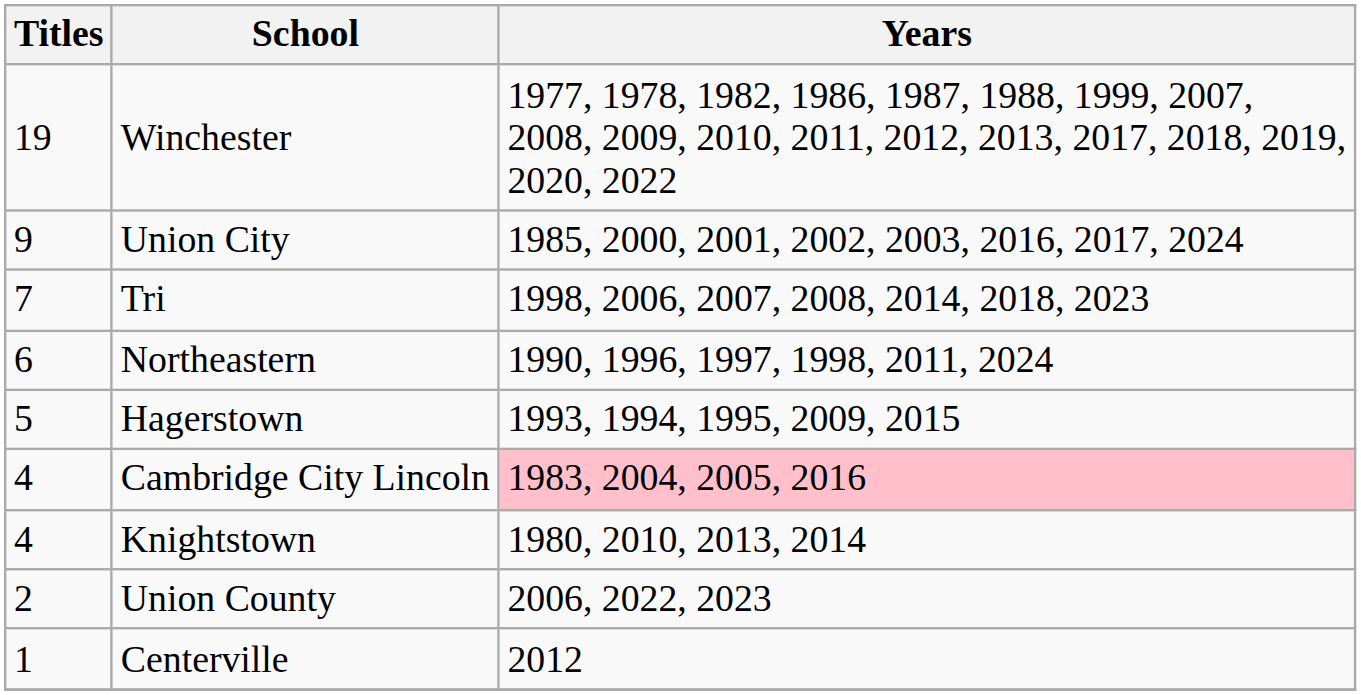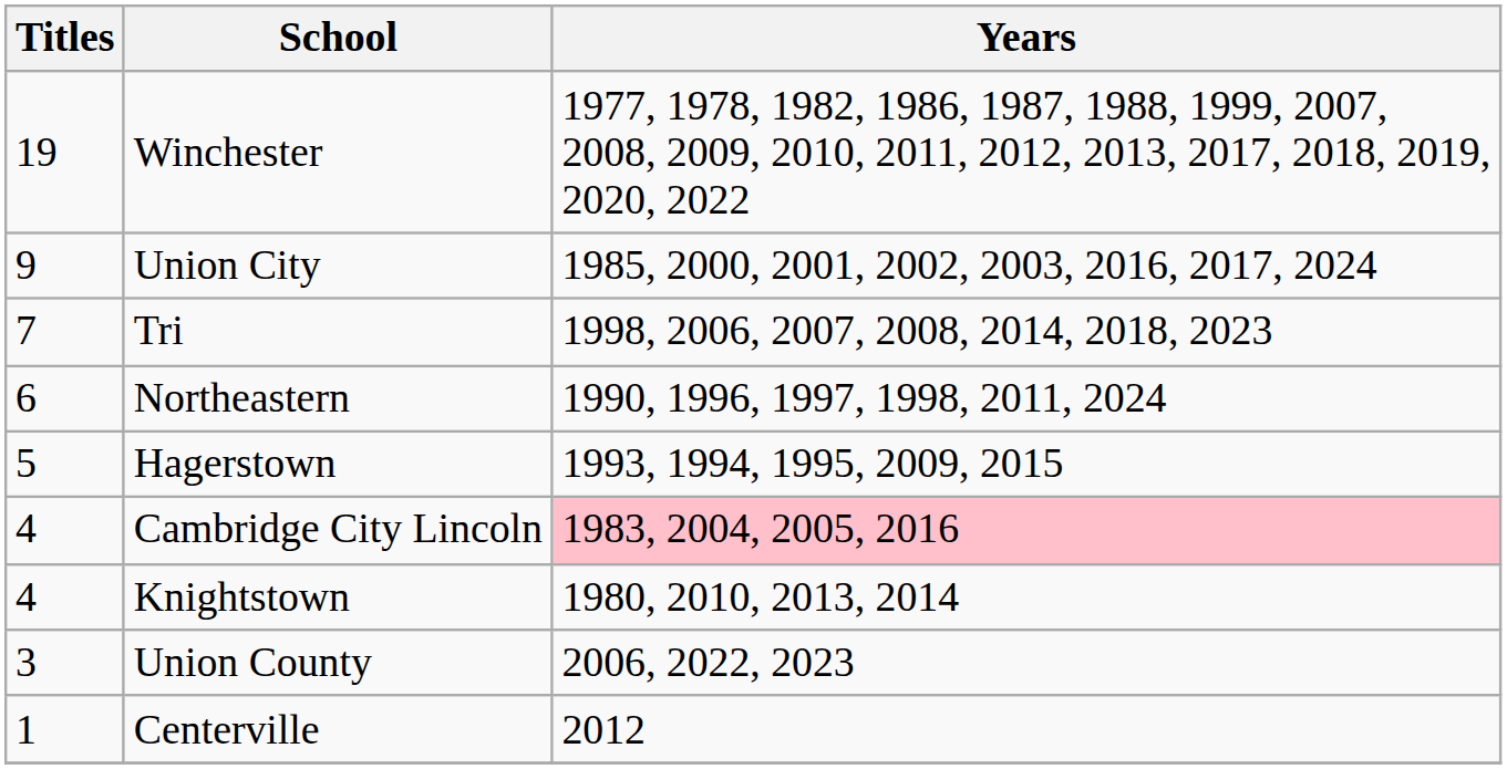Union County | Titles: 2 -> 3
